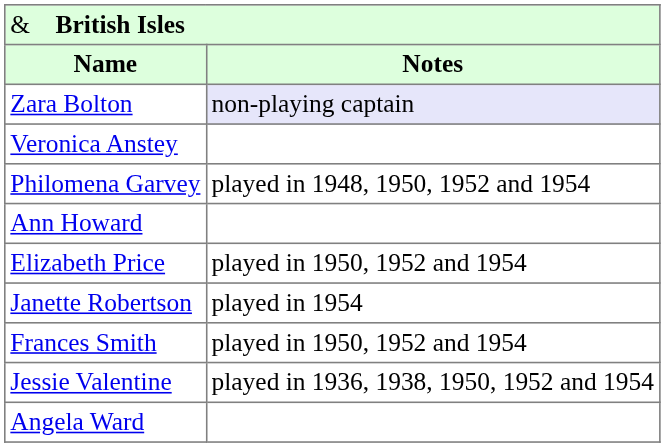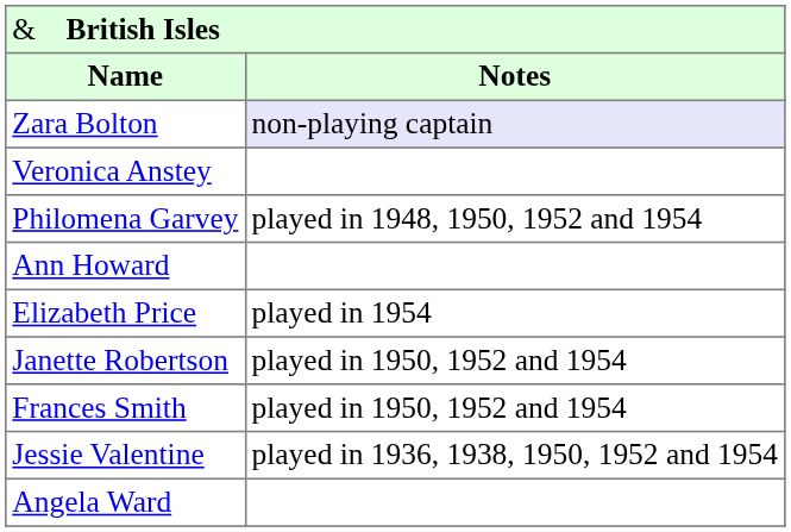Elizabeth Price | column 2: played in 1950, 1952 and 1954 -> played in 1954
Janette Robertson | column 2: played in 1954 -> played in 1950, 1952 and 1954
